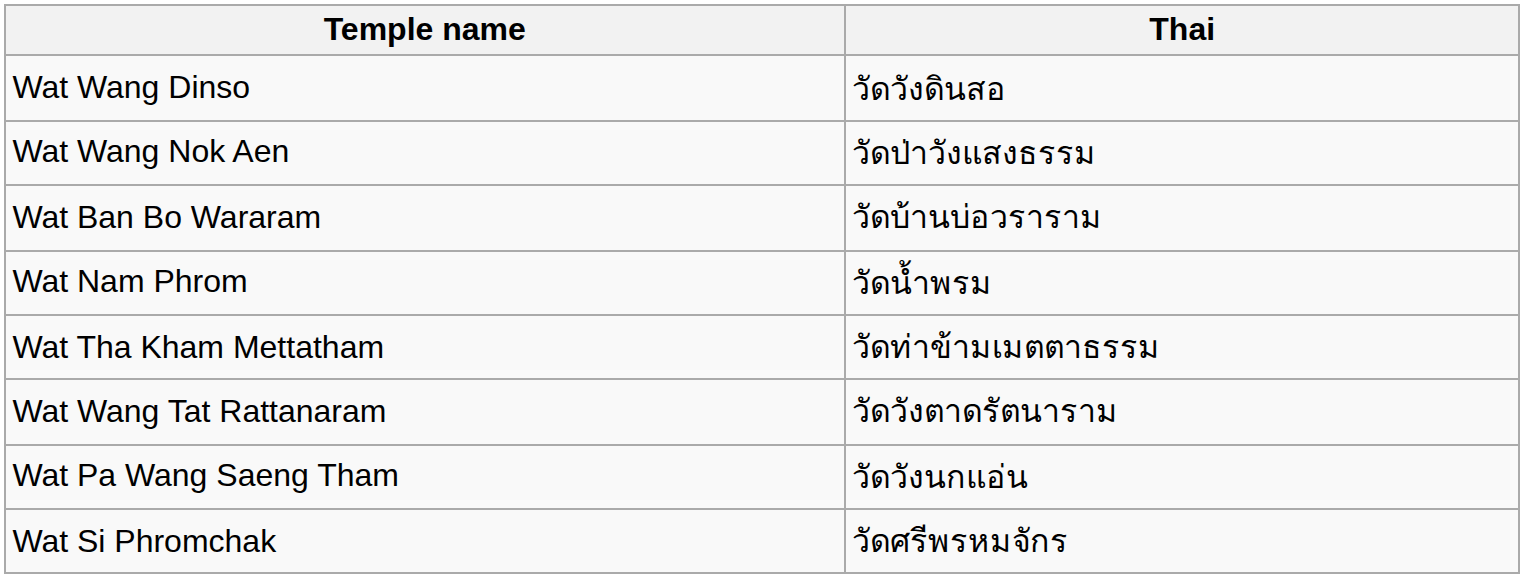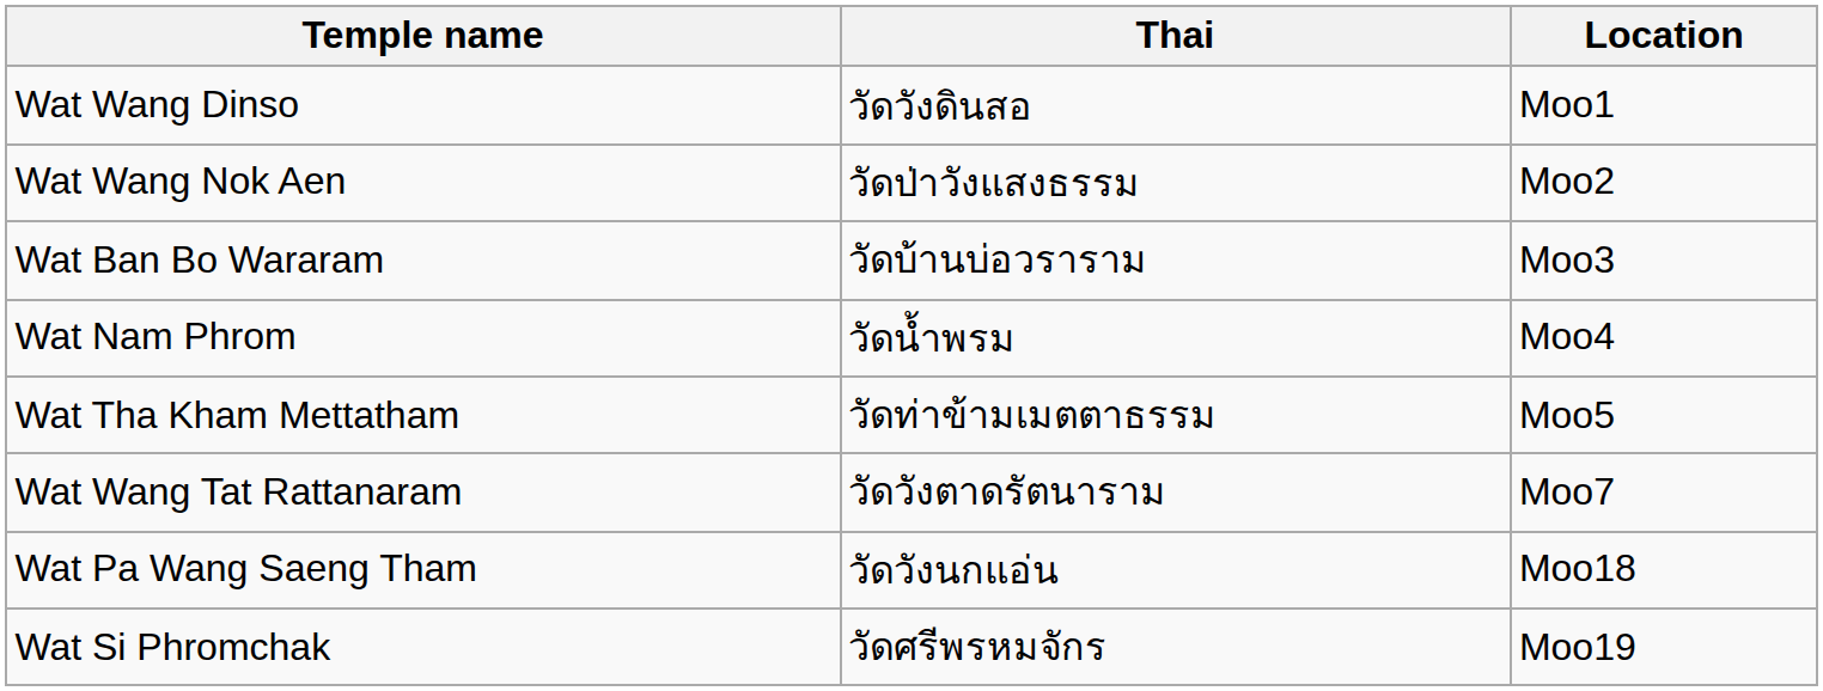+ column: Location | Moo1 | Moo2 | Moo3 | Moo4 | Moo5 | Moo7 | Moo18 | Moo19
